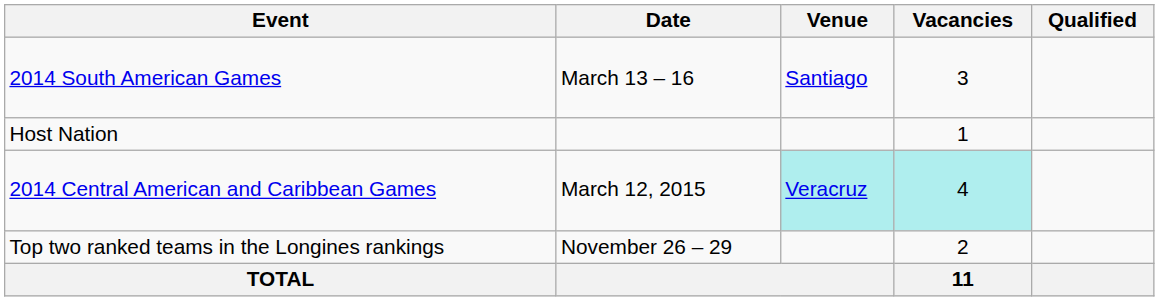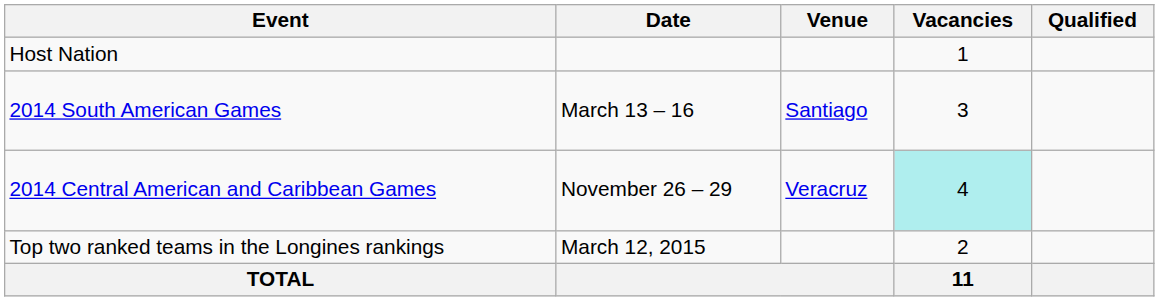rows swapped: Host Nation <-> 2014 South American Games
2014 Central American and Caribbean Games | Date: March 12, 2015 -> November 26 – 29
2014 Central American and Caribbean Games | Venue: paleturquoise background -> no background
Top two ranked teams in the Longines rankings | Date: November 26 – 29 -> March 12, 2015
